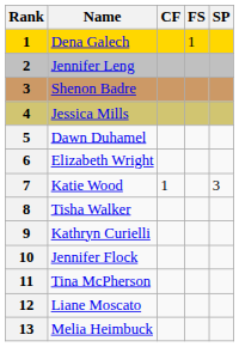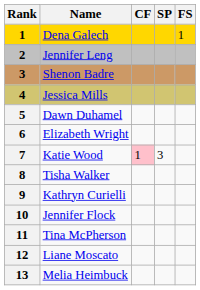columns swapped: SP <-> FS
Katie Wood | CF: no background -> pink background
